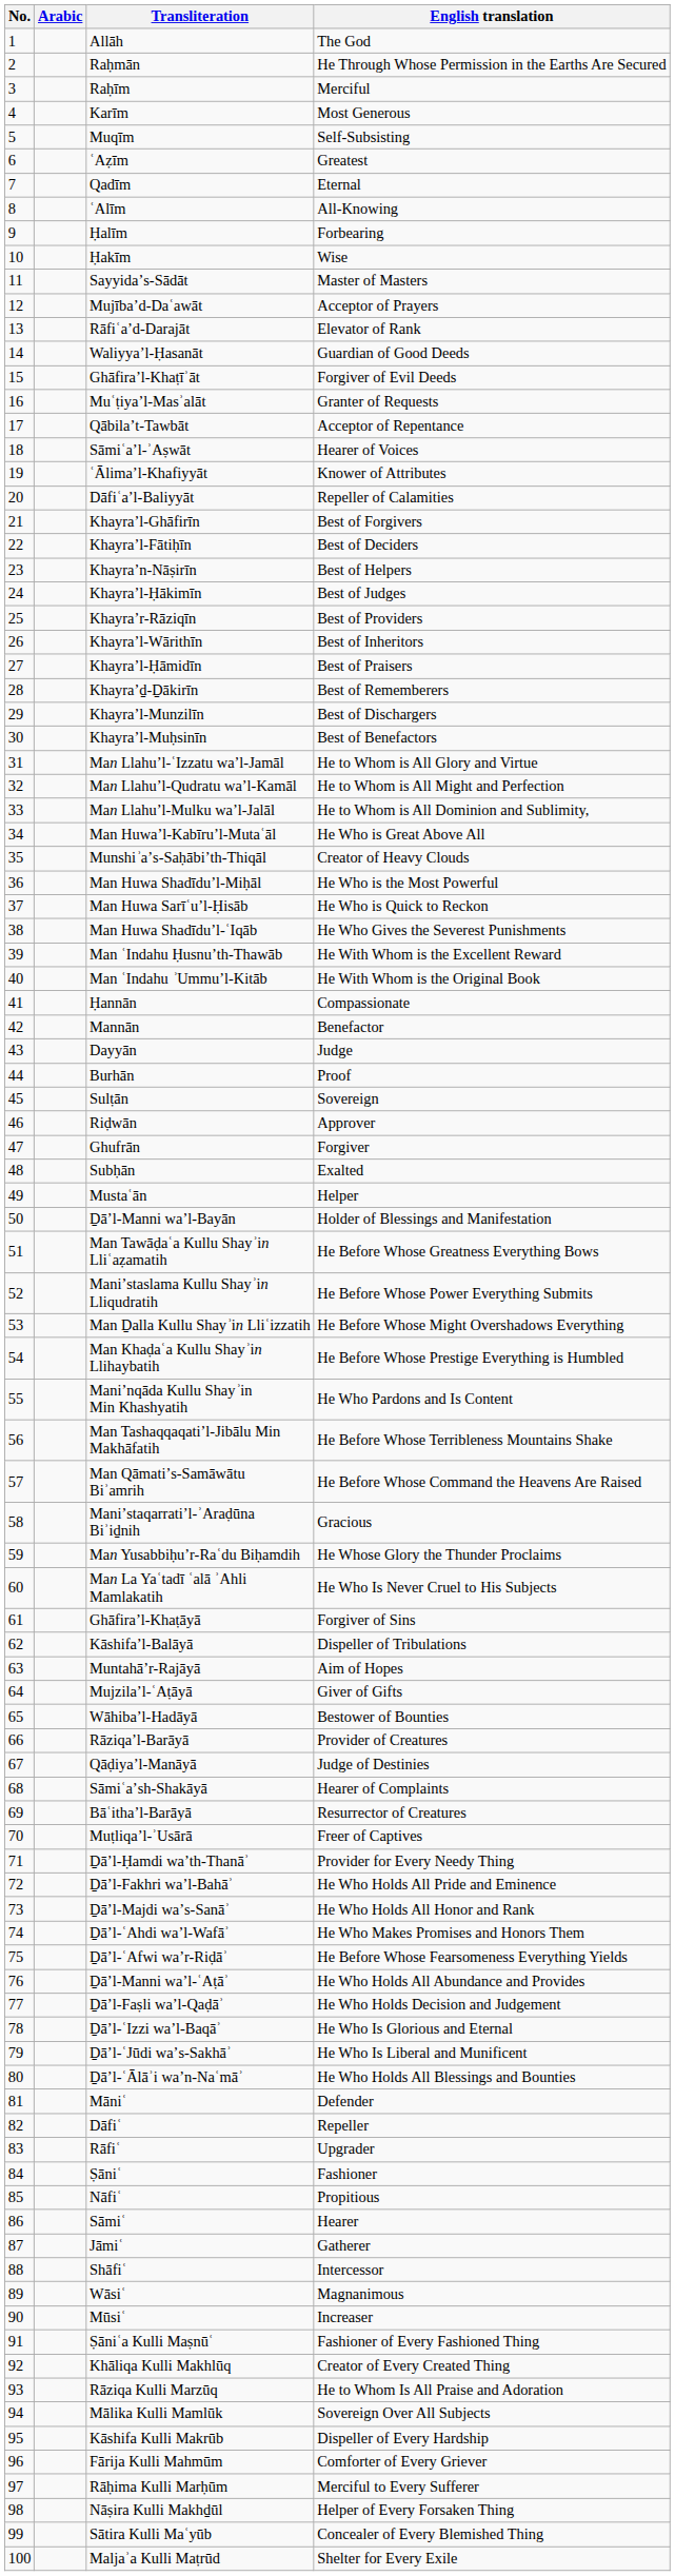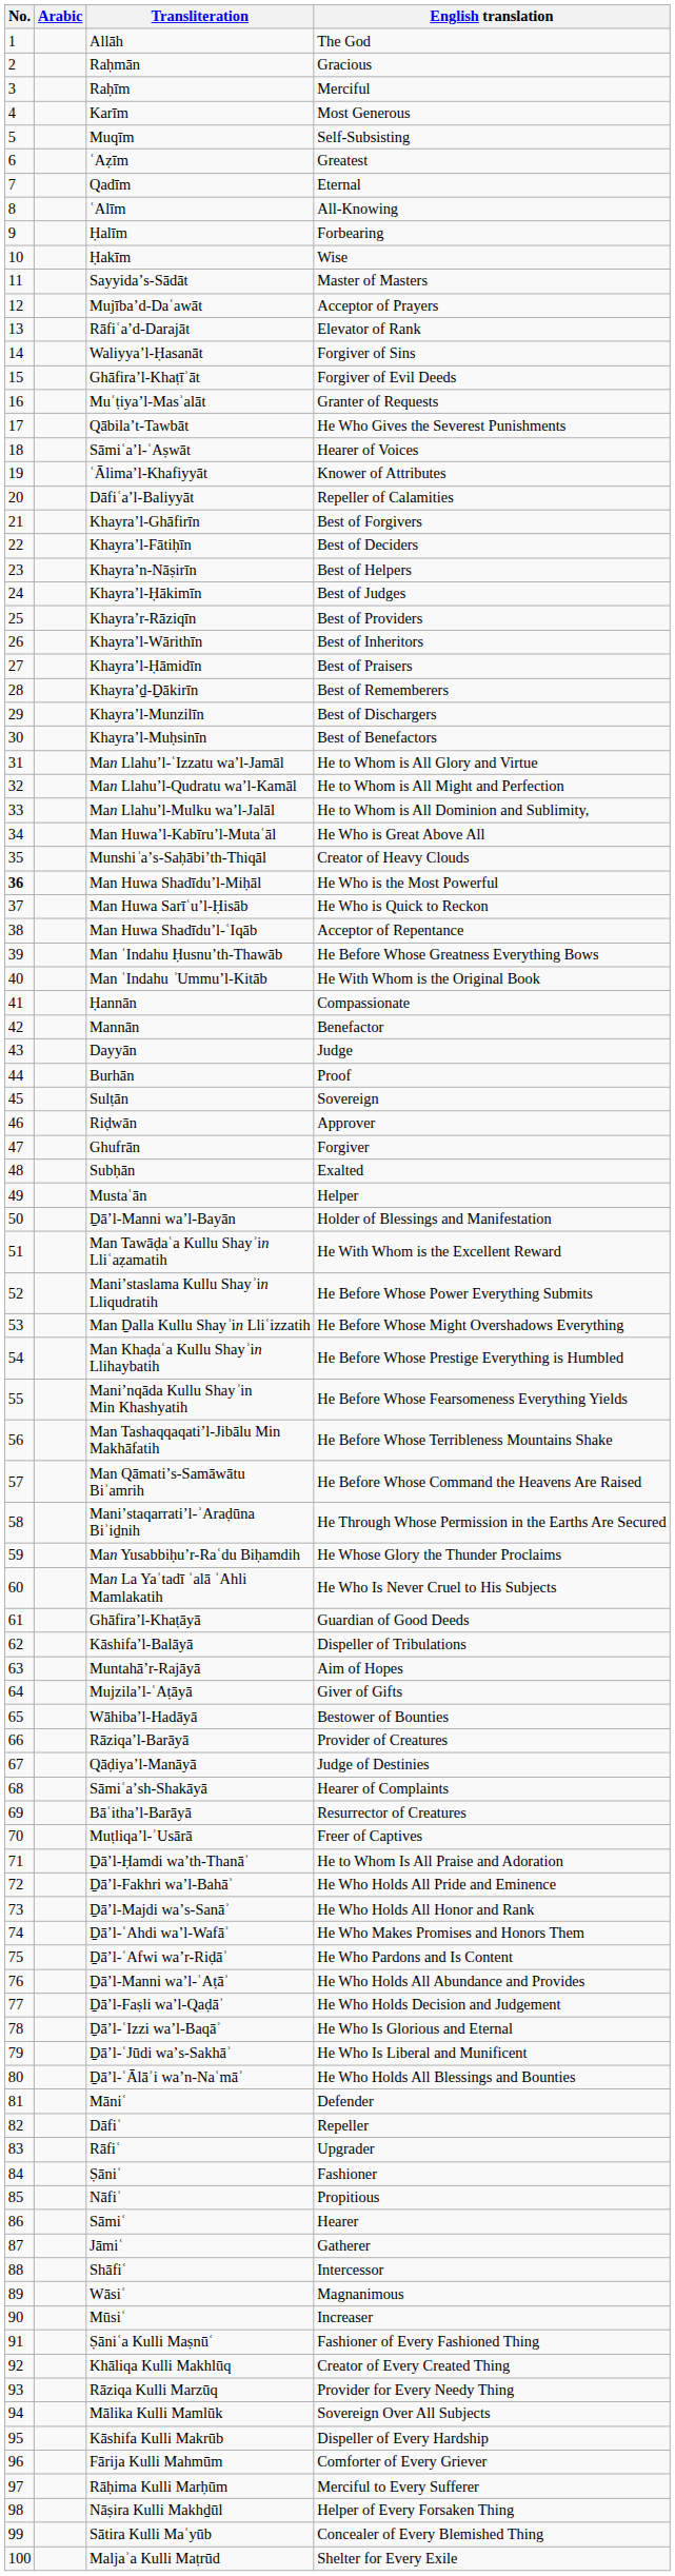Raḥmān | English translation: He Through Whose Permission in the Earths Are Secured -> Gracious
Waliyyaʼl-Ḥasanāt | English translation: Guardian of Good Deeds -> Forgiver of Sins
Qābilaʼt-Tawbāt | English translation: Acceptor of Repentance -> He Who Gives the Severest Punishments
Man Huwa Shadīduʼl-Miḥāl | No.: normal -> bold
Man Huwa Shadīduʼl-ʿIqāb | English translation: He Who Gives the Severest Punishments -> Acceptor of Repentance
Man ʿIndahu Ḥusnuʼth-Thawāb | English translation: He With Whom is the Excellent Reward -> He Before Whose Greatness Everything Bows
Man Tawāḍaʿa Kullu Shayʾin Lliʿaẓamatih | English translation: He Before Whose Greatness Everything Bows -> He With Whom is the Excellent Reward
Maniʼnqāda Kullu Shayʾin Min Khashyatih | English translation: He Who Pardons and Is Content -> He Before Whose Fearsomeness Everything Yields
Maniʼstaqarratiʼl-ʾAraḍūna Biʾiḏnih | English translation: Gracious -> He Through Whose Permission in the Earths Are Secured
Ghāfiraʼl-Khaṭāyā | English translation: Forgiver of Sins -> Guardian of Good Deeds
Ḏāʼl-Ḥamdi waʼth-Thanāʾ | English translation: Provider for Every Needy Thing -> He to Whom Is All Praise and Adoration
Ḏāʼl-ʿAfwi waʼr-Riḍāʾ | English translation: He Before Whose Fearsomeness Everything Yields -> He Who Pardons and Is Content
Rāziqa Kulli Marzūq | English translation: He to Whom Is All Praise and Adoration -> Provider for Every Needy Thing
